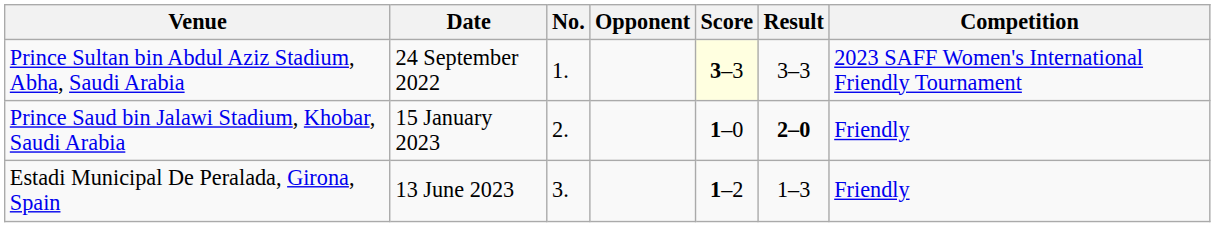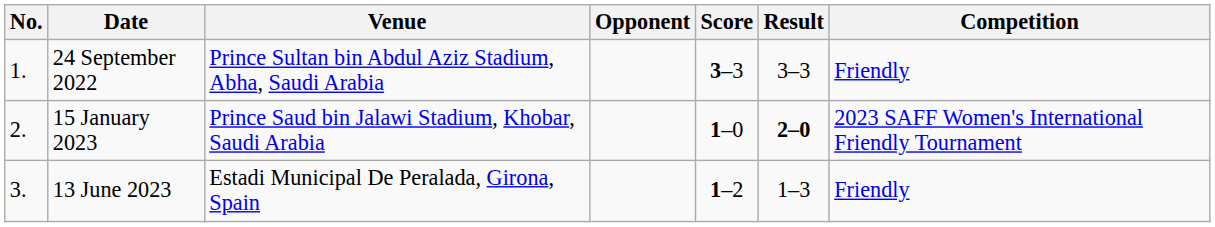columns swapped: No. <-> Venue
24 September 2022 | Score: lightyellow background -> no background
24 September 2022 | Competition: 2023 SAFF Women's International Friendly Tournament -> Friendly
15 January 2023 | Competition: Friendly -> 2023 SAFF Women's International Friendly Tournament
